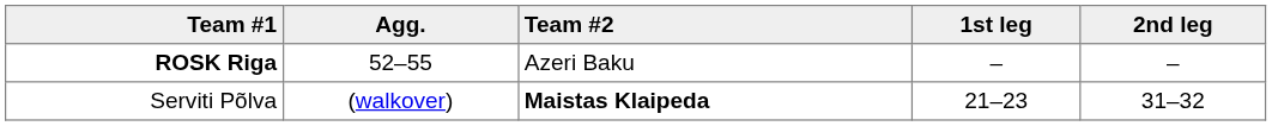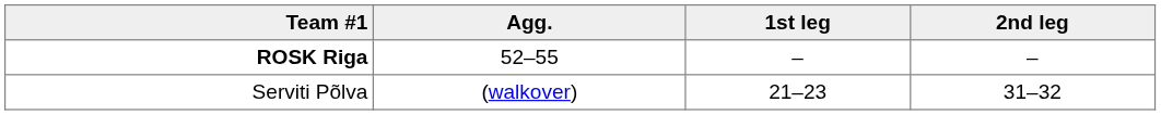- column: Team #2 | Azeri Baku | Maistas Klaipeda
